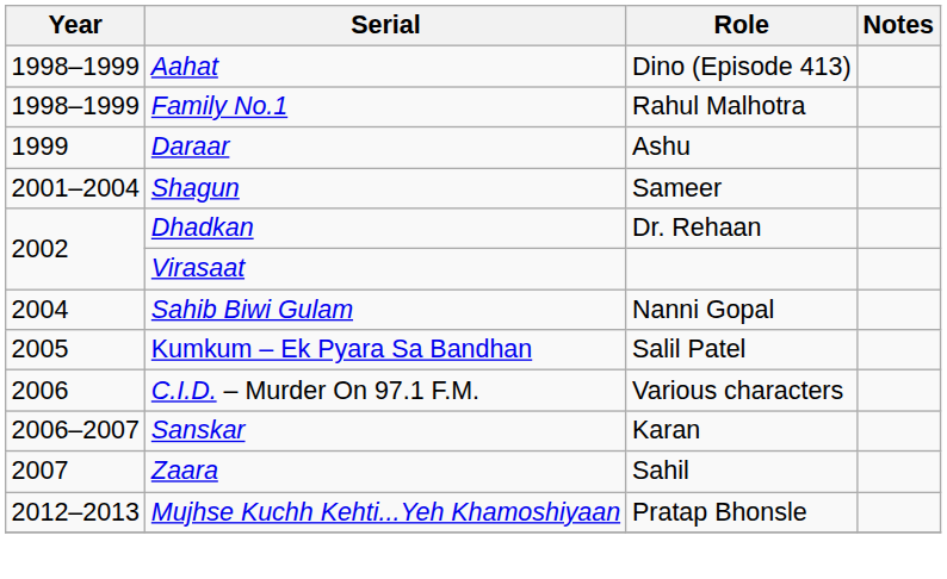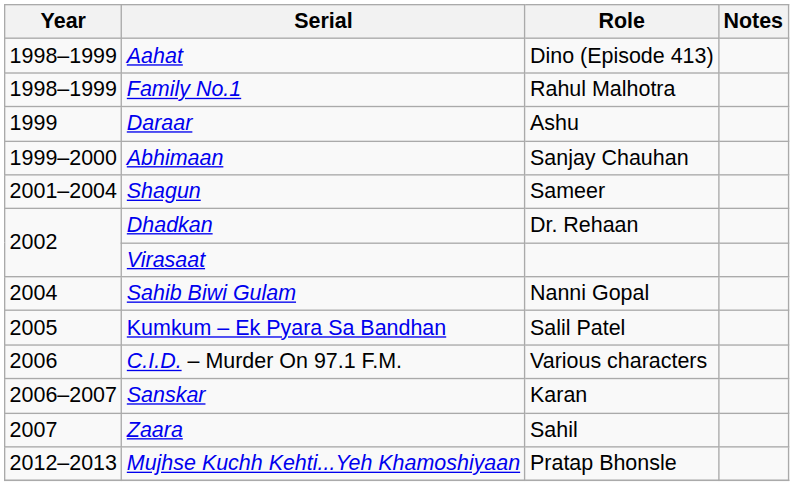+ row: 1999–2000 | Abhimaan | Sanjay Chauhan
